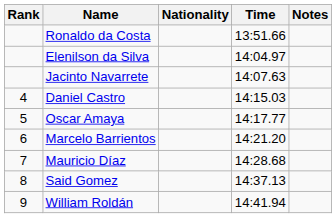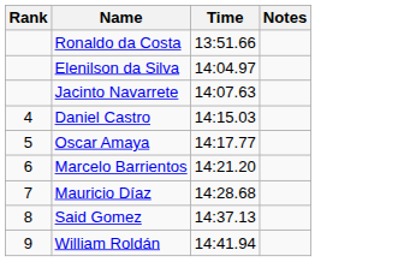- column: Nationality
